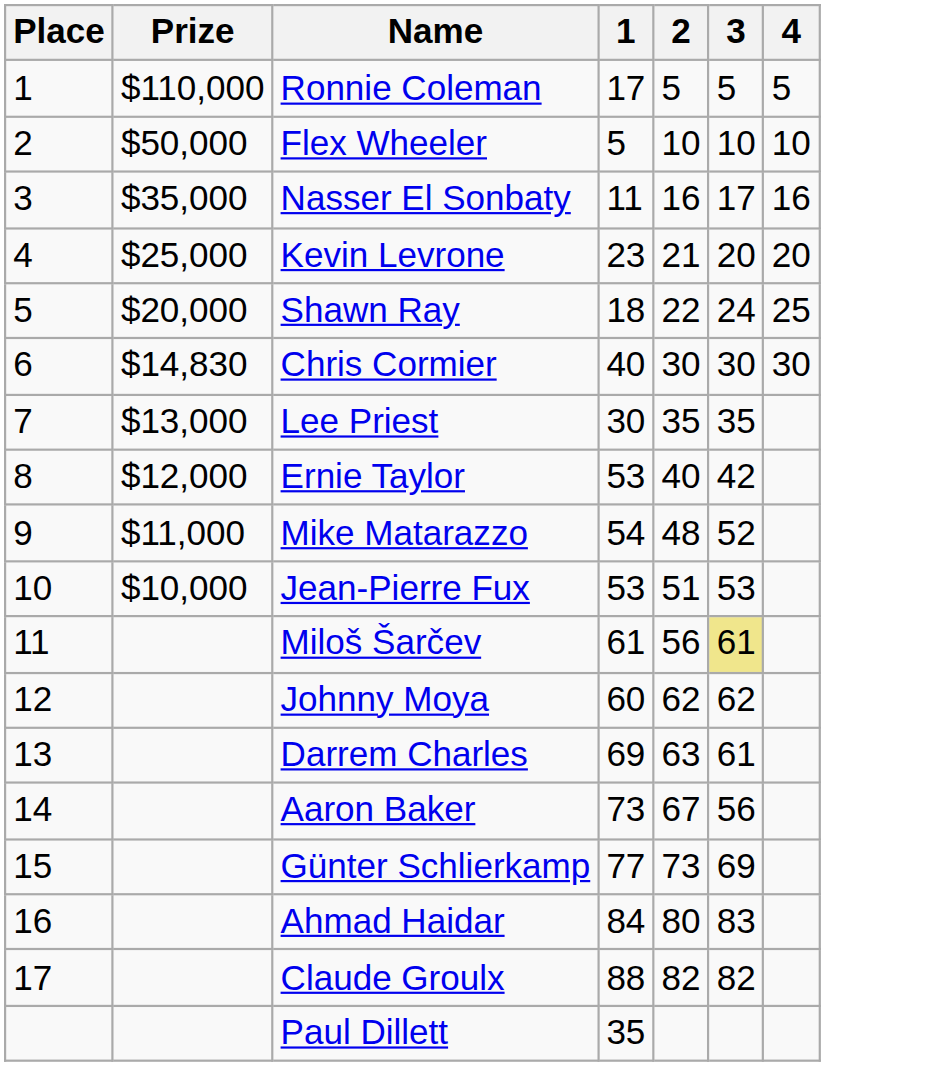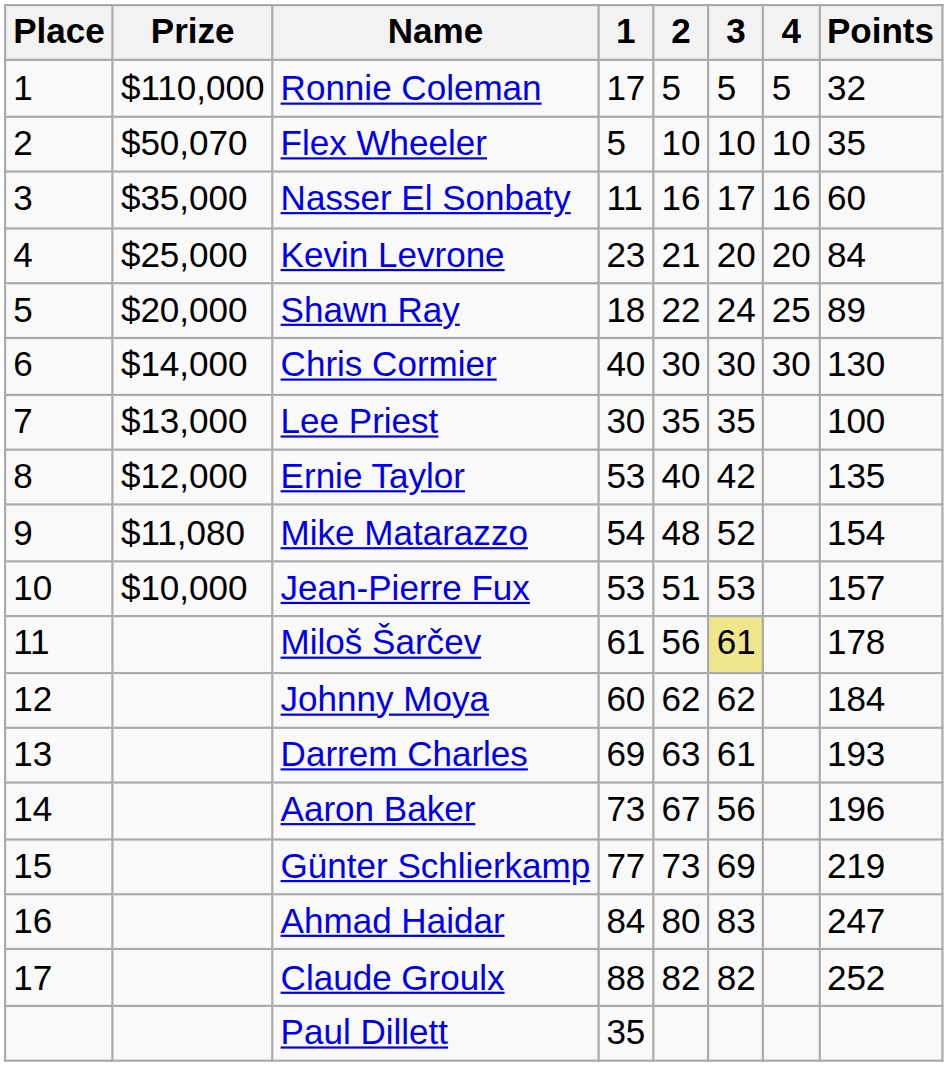+ column: Points | 32 | 35 | 60 | 84 | 89 | 130 | 100 | 135 | 154 | 157 | 178 | 184 | 193 | 196 | 219 | 247 | 252
Flex Wheeler | Prize: $50,000 -> $50,070
Chris Cormier | Prize: $14,830 -> $14,000
Mike Matarazzo | Prize: $11,000 -> $11,080
